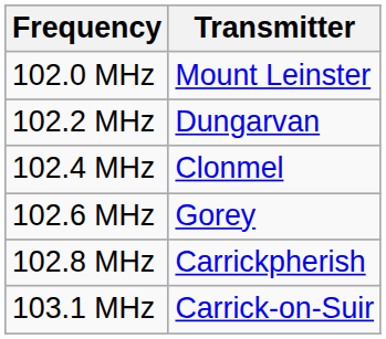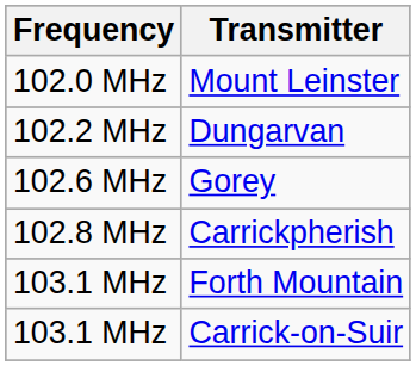- row: 102.4 MHz | Clonmel
+ row: 103.1 MHz | Forth Mountain
